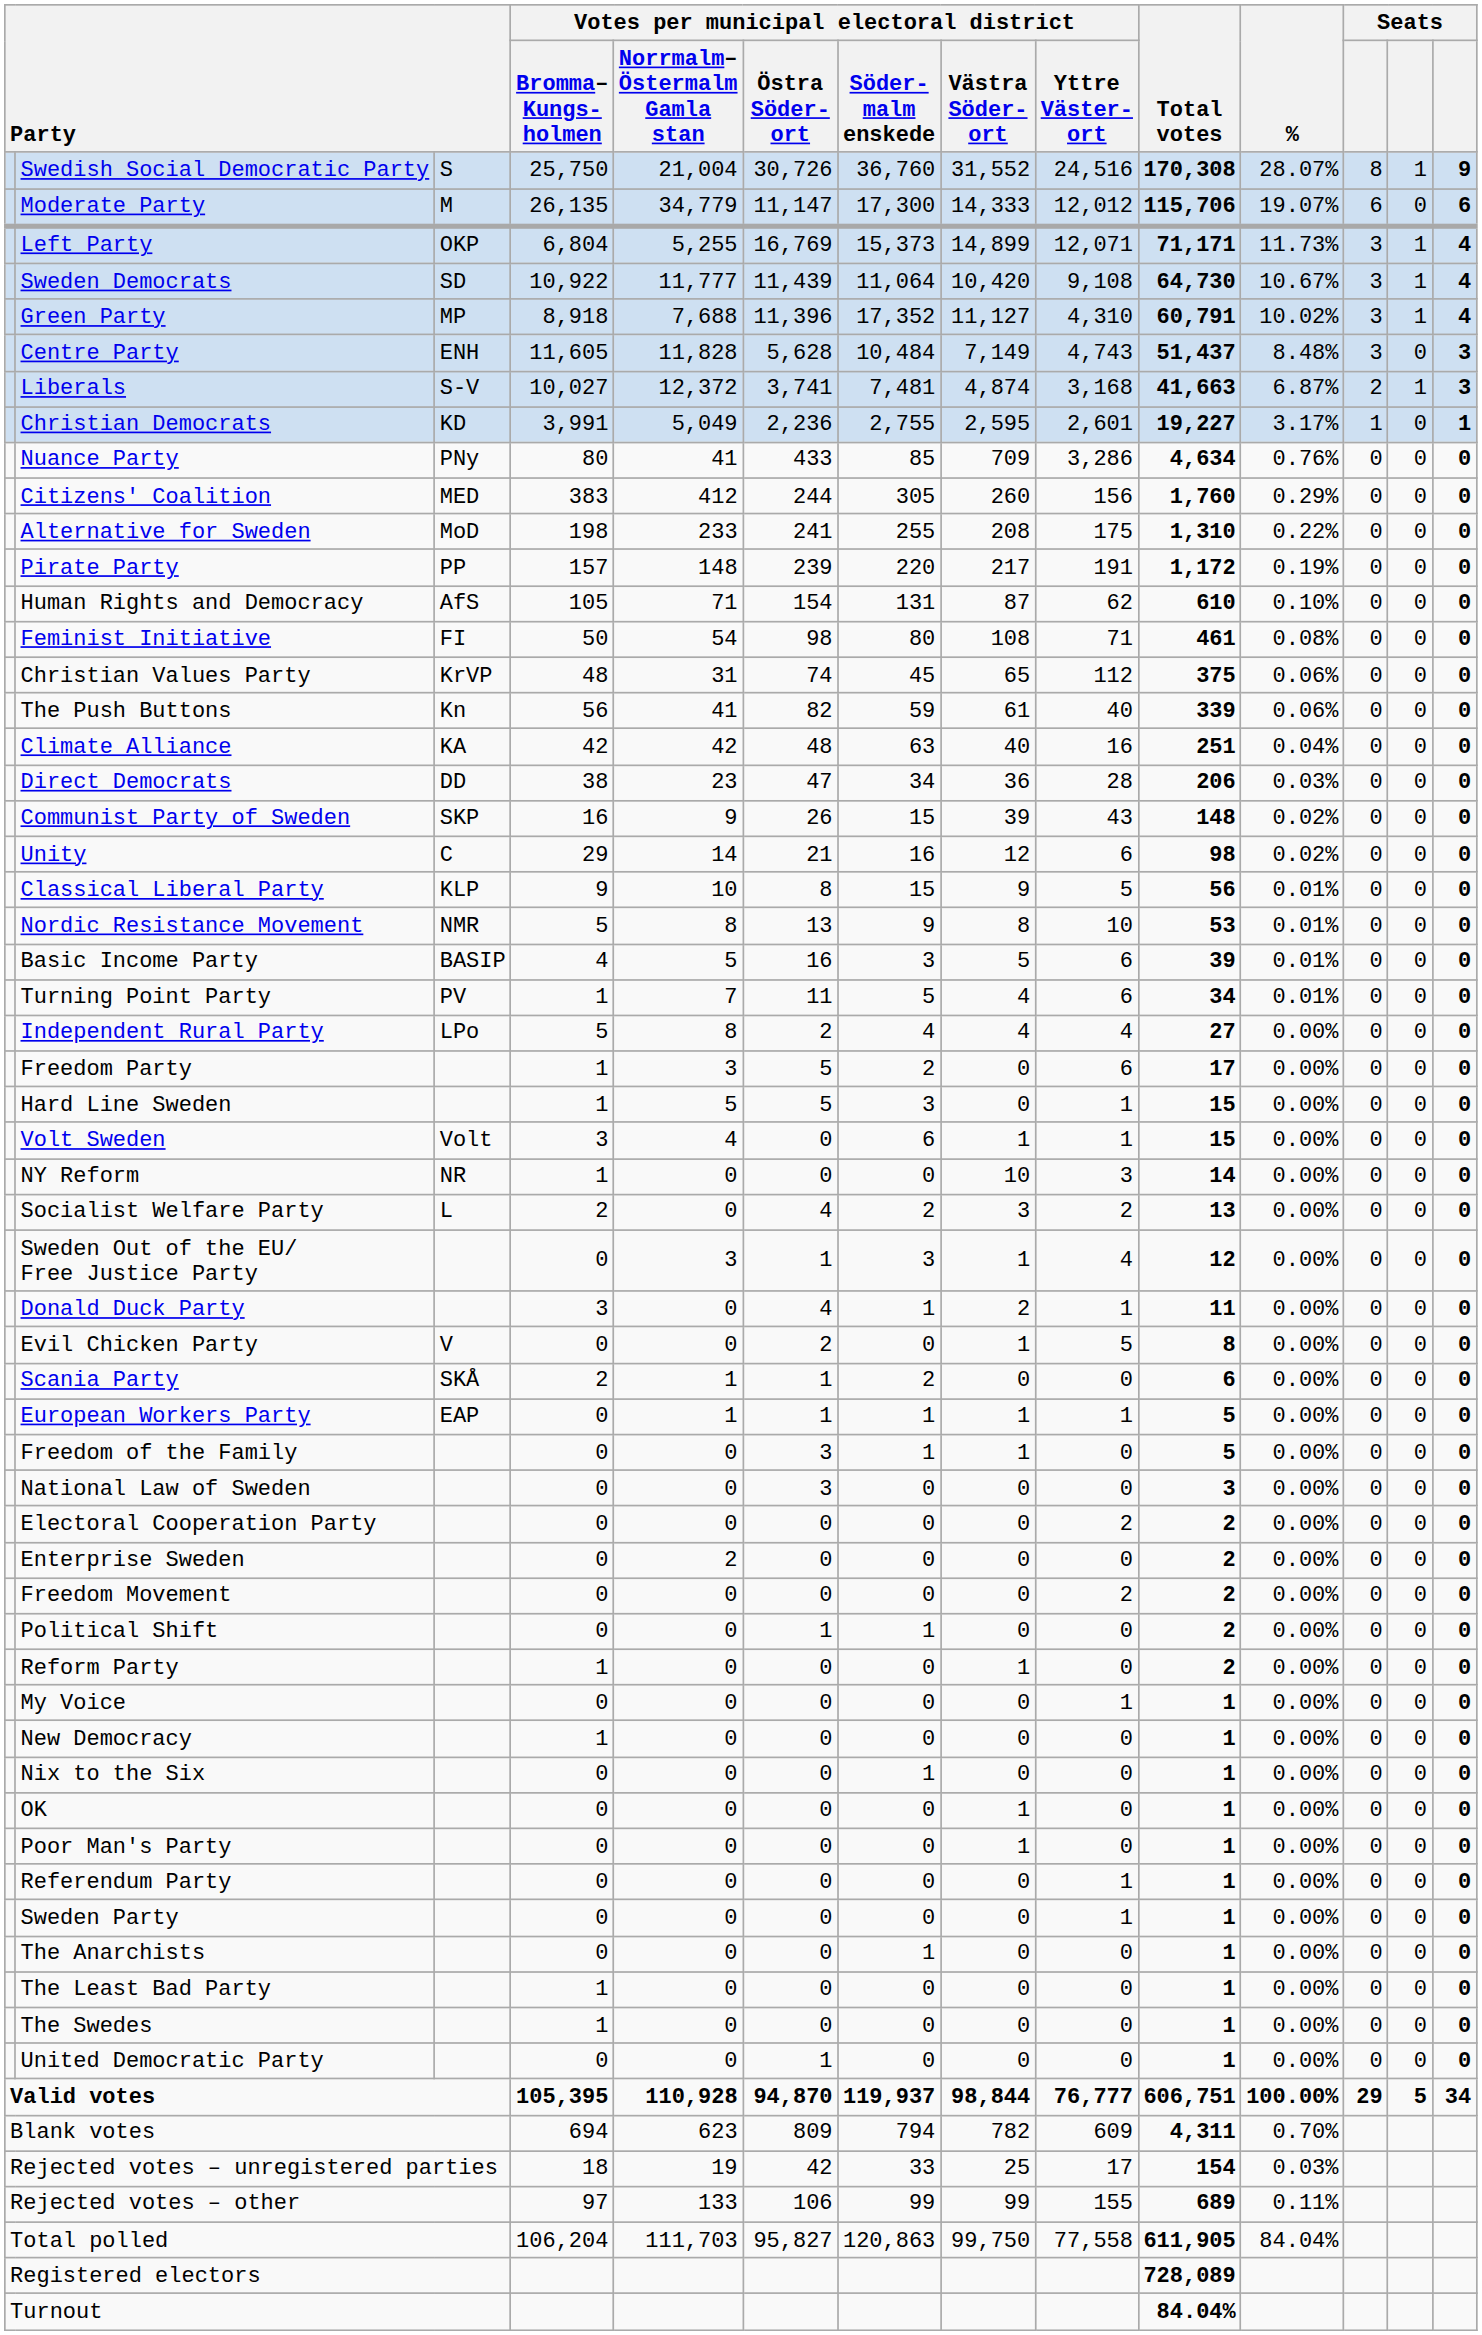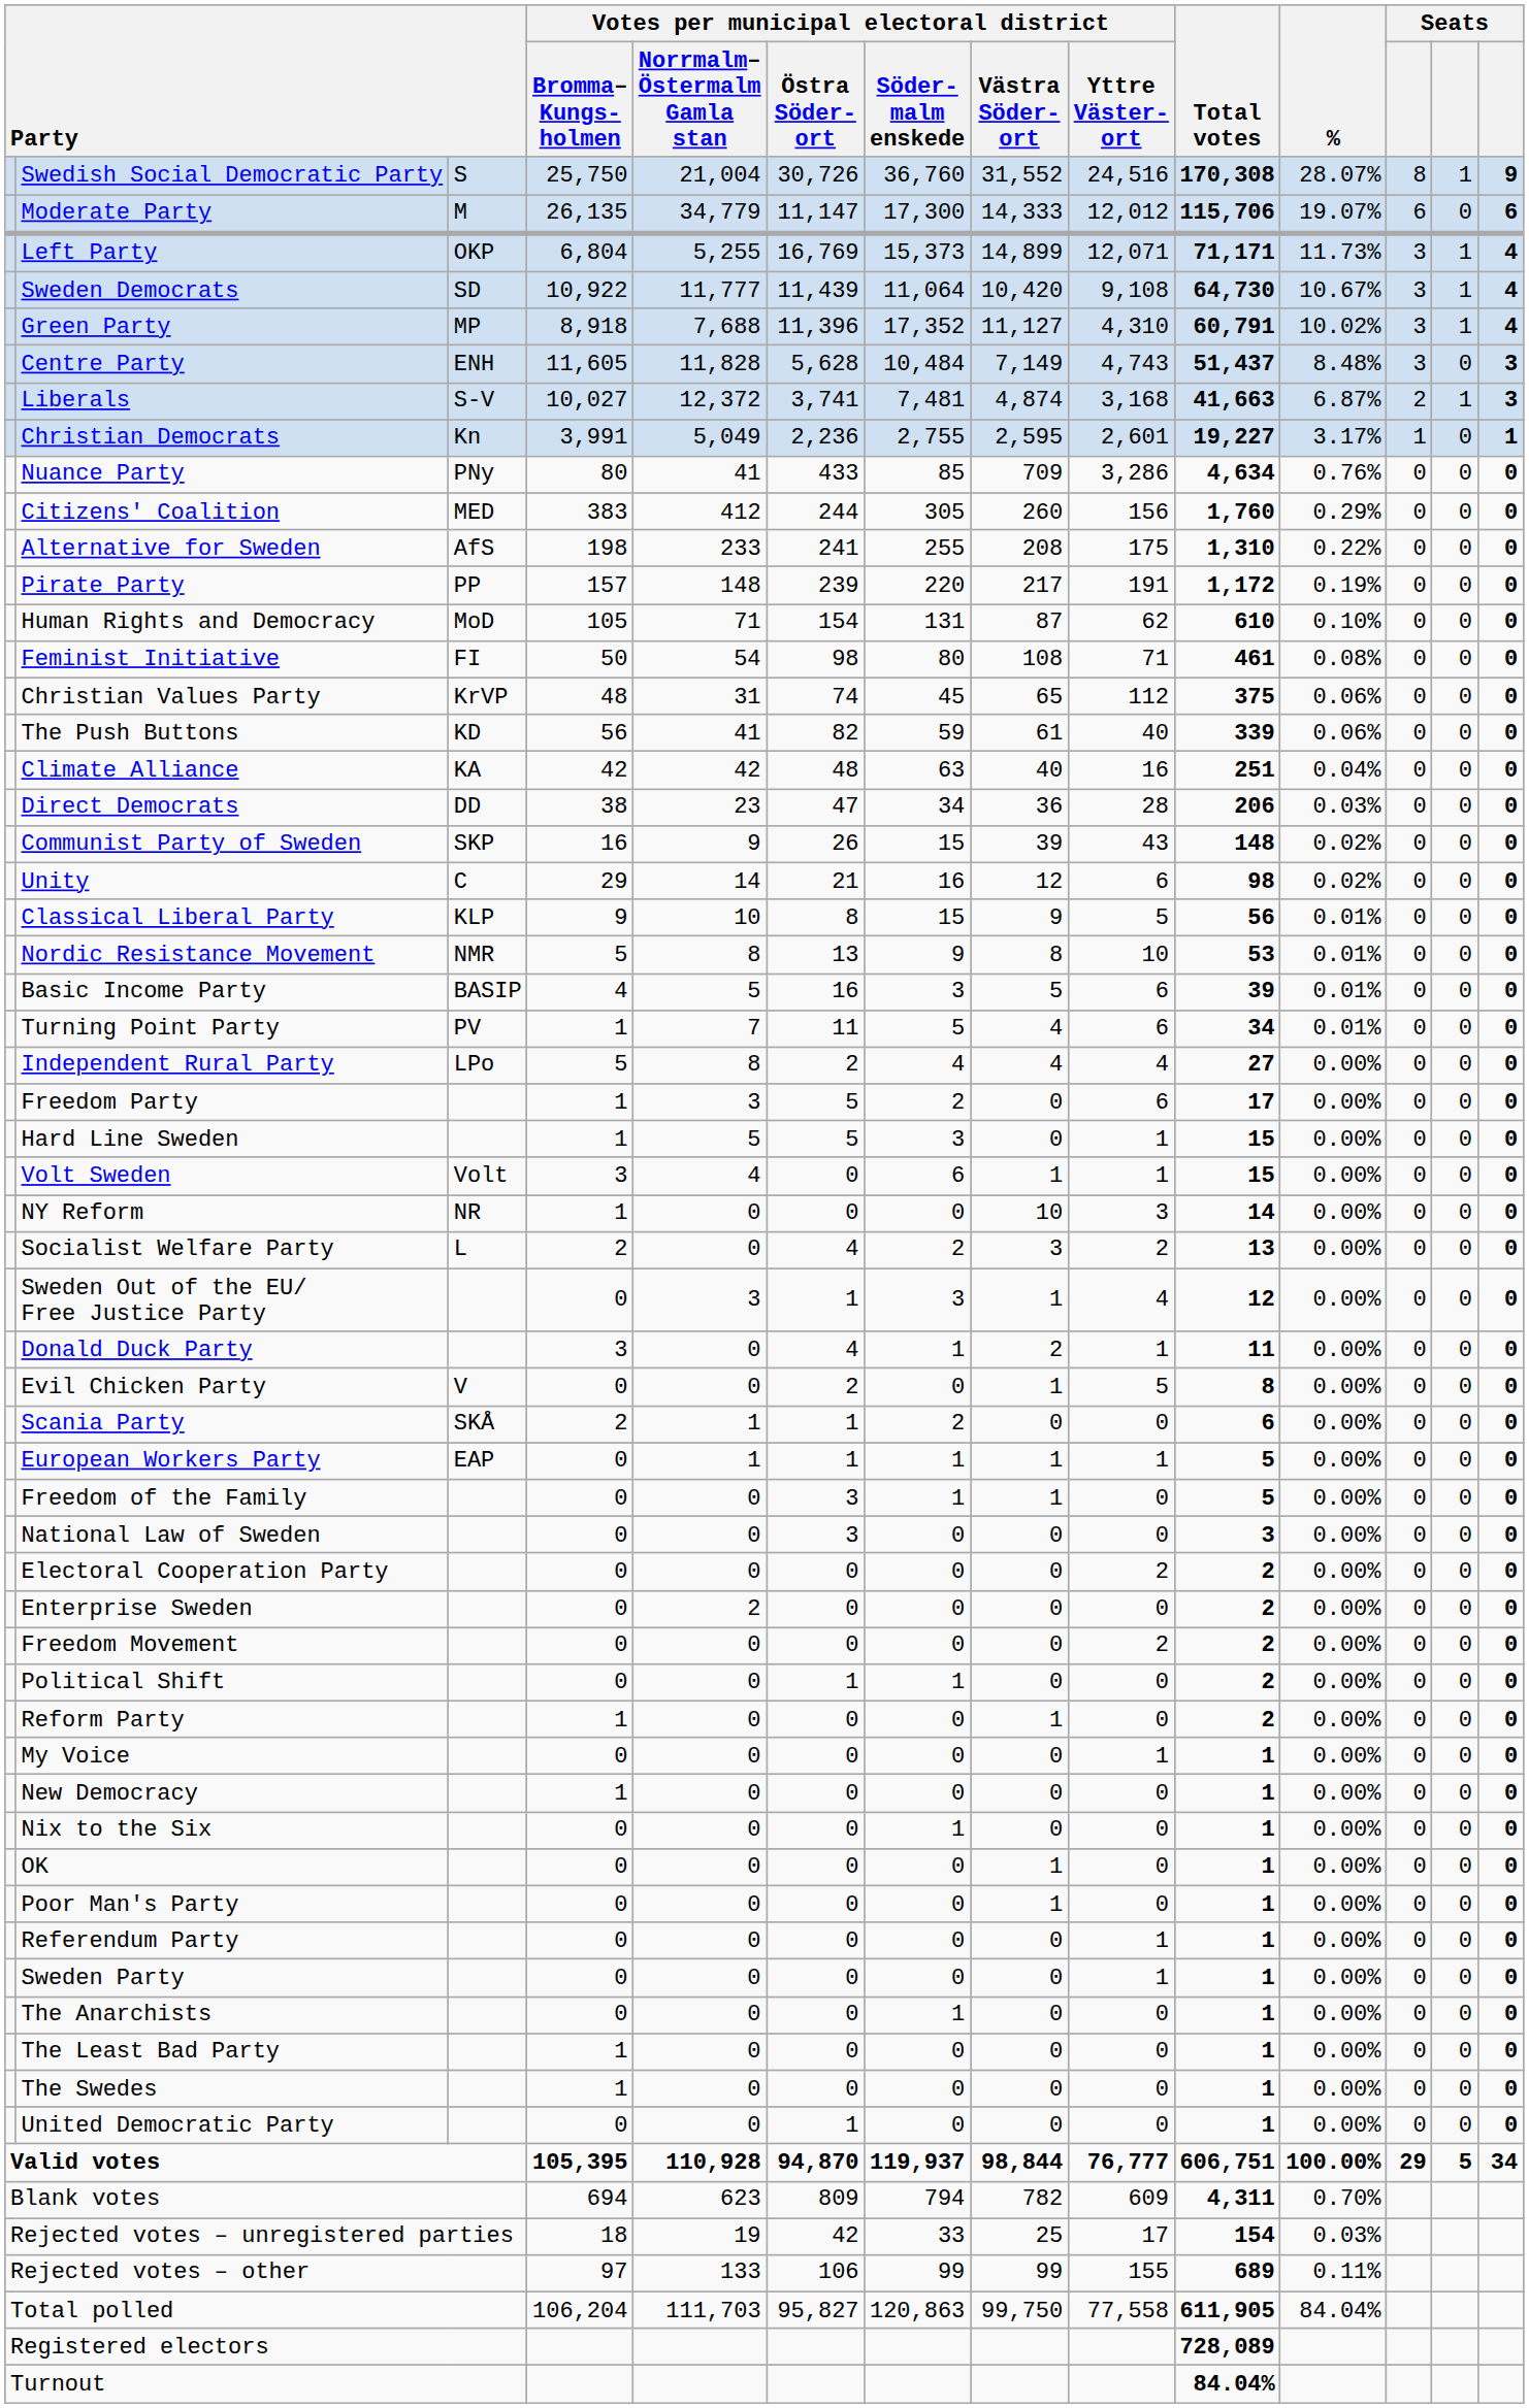Christian Democrats | column 3: KD -> Kn
Alternative for Sweden | column 3: MoD -> AfS
Human Rights and Democracy | column 3: AfS -> MoD
The Push Buttons | column 3: Kn -> KD
